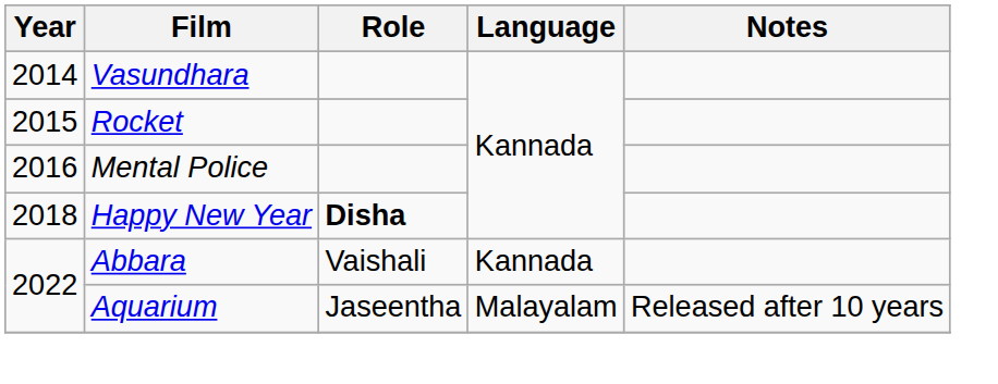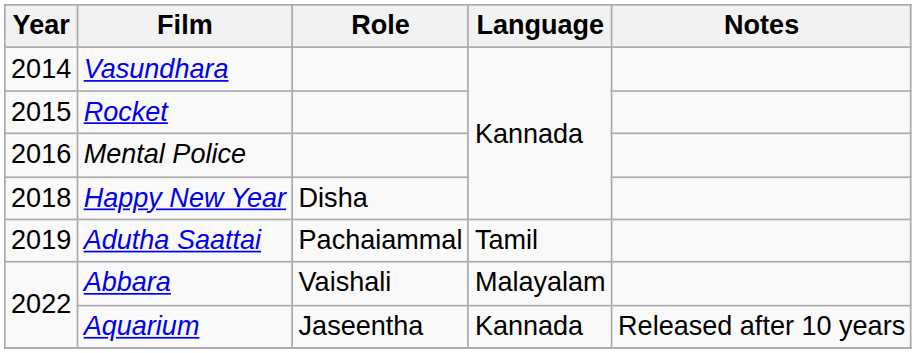Happy New Year | Role: bold -> normal
+ row: 2019 | Adutha Saattai | Pachaiammal | Tamil
Abbara | Language: Kannada -> Malayalam
Aquarium | Language: Malayalam -> Kannada
